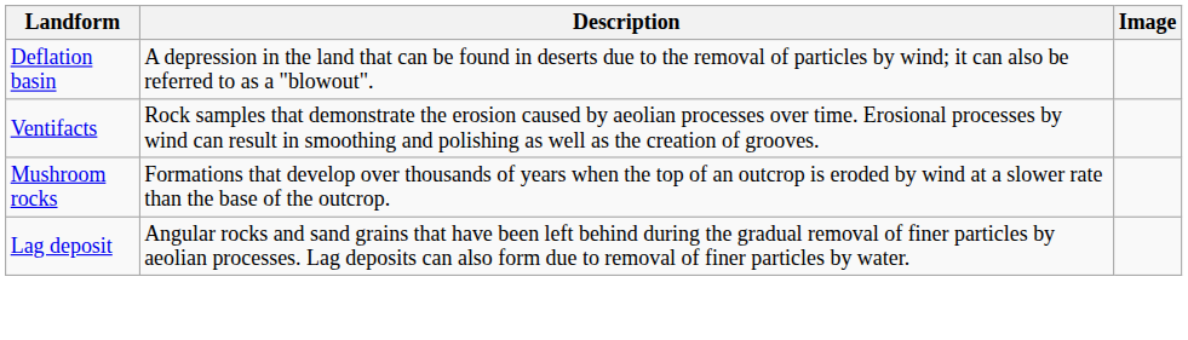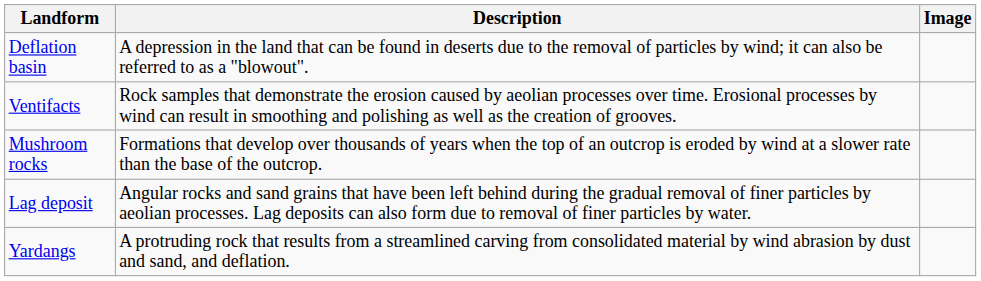+ row: Yardangs | A protruding rock that results from a streamlined carving from consolidated material by wind abrasion by dust and sand, and deflation.
